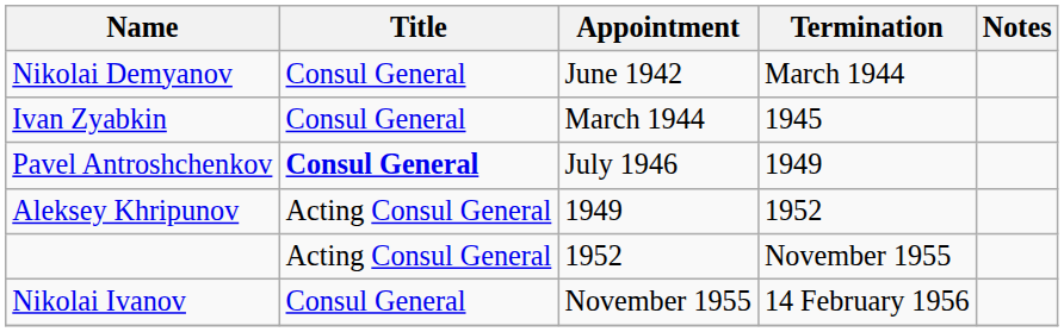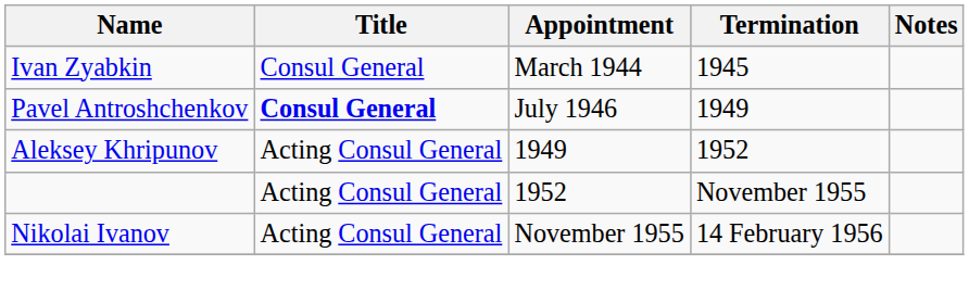- row: Nikolai Demyanov | Consul General | June 1942 | March 1944
Nikolai Ivanov | Title: Consul General -> Acting Consul General
